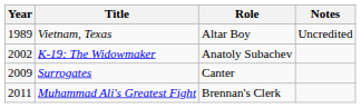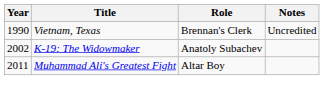Vietnam, Texas | Year: 1989 -> 1990
Vietnam, Texas | Role: Altar Boy -> Brennan's Clerk
- row: 2009 | Surrogates | Canter
Muhammad Ali's Greatest Fight | Role: Brennan's Clerk -> Altar Boy
